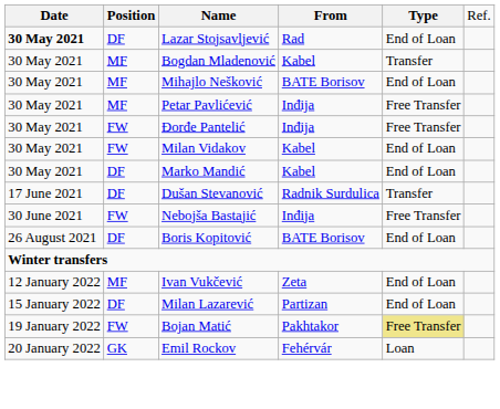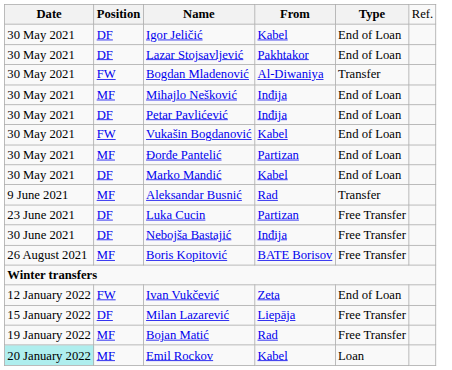+ row: 30 May 2021 | DF | Igor Jeličić | Kabel | End of Loan
Lazar Stojsavljević | column 1: bold -> normal
Lazar Stojsavljević | column 4: Rad -> Pakhtakor
Bogdan Mladenović | column 2: MF -> FW
Bogdan Mladenović | column 4: Kabel -> Al-Diwaniya
Mihajlo Nešković | column 4: BATE Borisov -> Inđija
Petar Pavlićević | column 2: MF -> DF
Petar Pavlićević | column 5: Free Transfer -> End of Loan
+ row: 30 May 2021 | FW | Vukašin Bogdanović | Kabel | End of Loan
Đorđe Pantelić | column 2: FW -> MF
Đorđe Pantelić | column 4: Inđija -> Partizan
Đorđe Pantelić | column 5: Free Transfer -> End of Loan
- row: 30 May 2021 | FW | Milan Vidakov | Kabel | End of Loan
+ row: 9 June 2021 | MF | Aleksandar Busnić | Rad | Transfer
- row: 17 June 2021 | DF | Dušan Stevanović | Radnik Surdulica | Transfer
+ row: 23 June 2021 | DF | Luka Cucin | Partizan | Free Transfer
Nebojša Bastajić | column 2: FW -> DF
Boris Kopitović | column 2: DF -> MF
Boris Kopitović | column 5: End of Loan -> Free Transfer
Ivan Vukčević | column 2: MF -> FW
Milan Lazarević | column 4: Partizan -> Liepāja
Milan Lazarević | column 5: End of Loan -> Free Transfer
Bojan Matić | column 2: FW -> MF
Bojan Matić | column 4: Pakhtakor -> Rad
Bojan Matić | column 5: khaki background -> no background
Emil Rockov | column 1: no background -> paleturquoise background
Emil Rockov | column 2: GK -> MF
Emil Rockov | column 4: Fehérvár -> Kabel
